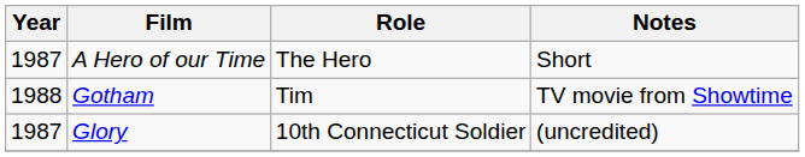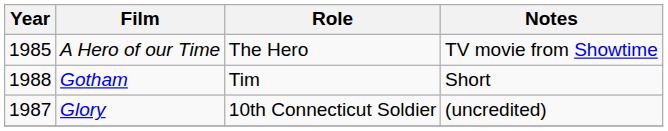A Hero of our Time | Year: 1987 -> 1985
A Hero of our Time | Notes: Short -> TV movie from Showtime
Gotham | Notes: TV movie from Showtime -> Short
